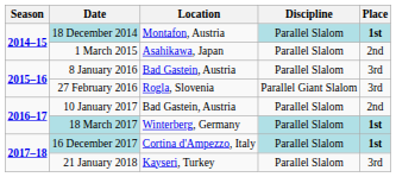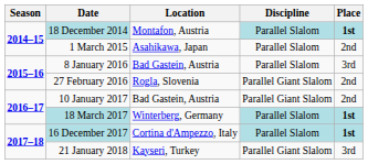27 February 2016 | Place: 3rd -> 2nd
10 January 2017 | Discipline: Parallel Slalom -> Parallel Giant Slalom
21 January 2018 | Discipline: Parallel Slalom -> Parallel Giant Slalom
